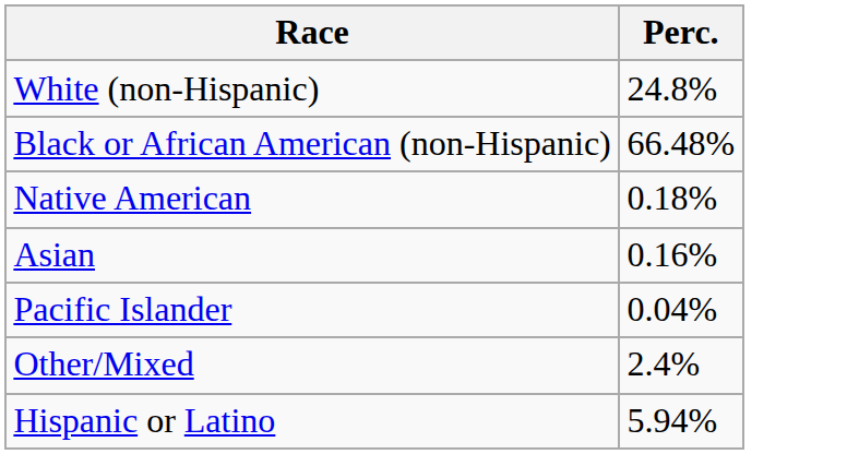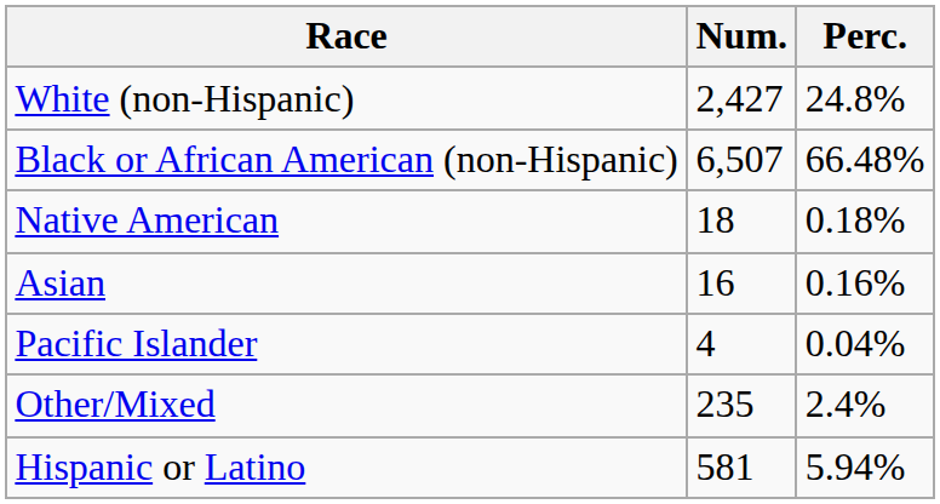+ column: Num. | 2,427 | 6,507 | 18 | 16 | 4 | 235 | 581
